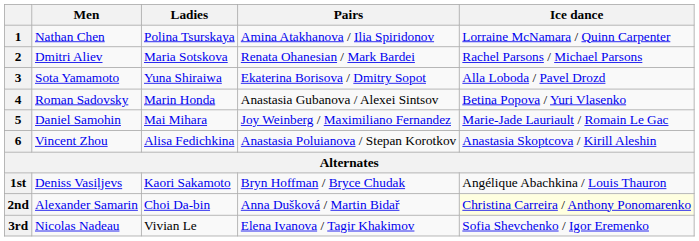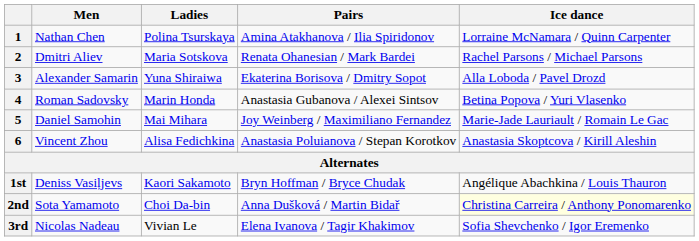3 | Men: Sota Yamamoto -> Alexander Samarin
2nd | Men: Alexander Samarin -> Sota Yamamoto
